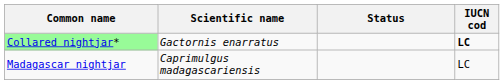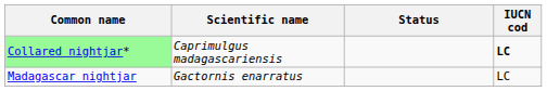Collared nightjar* | Scientific name: Gactornis enarratus -> Caprimulgus madagascariensis
Madagascar nightjar | Scientific name: Caprimulgus madagascariensis -> Gactornis enarratus
